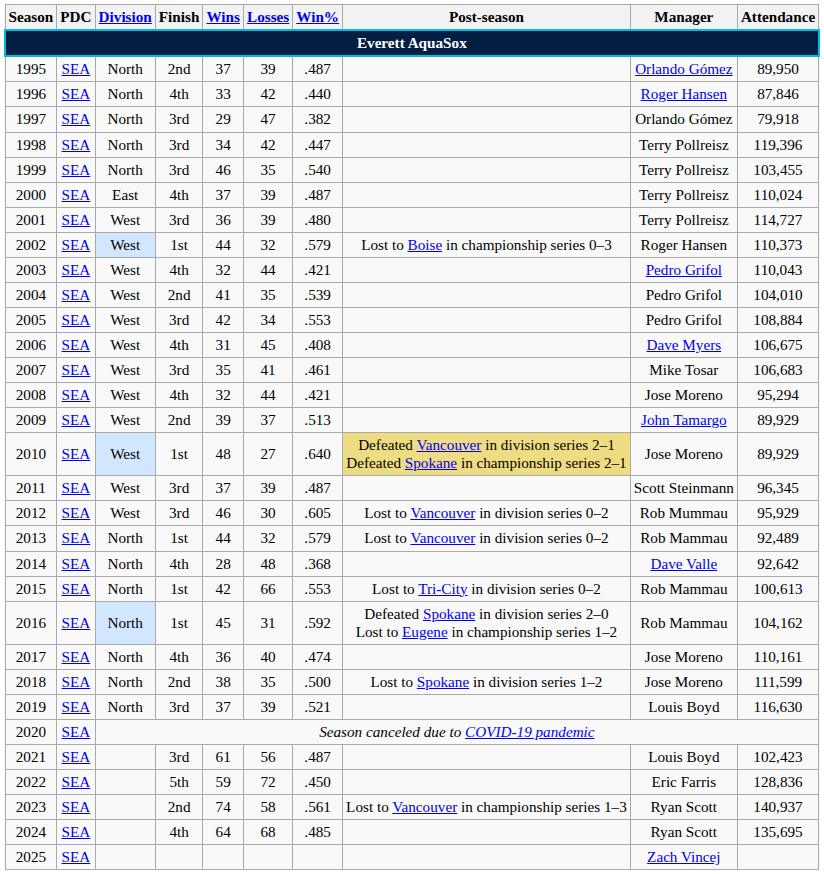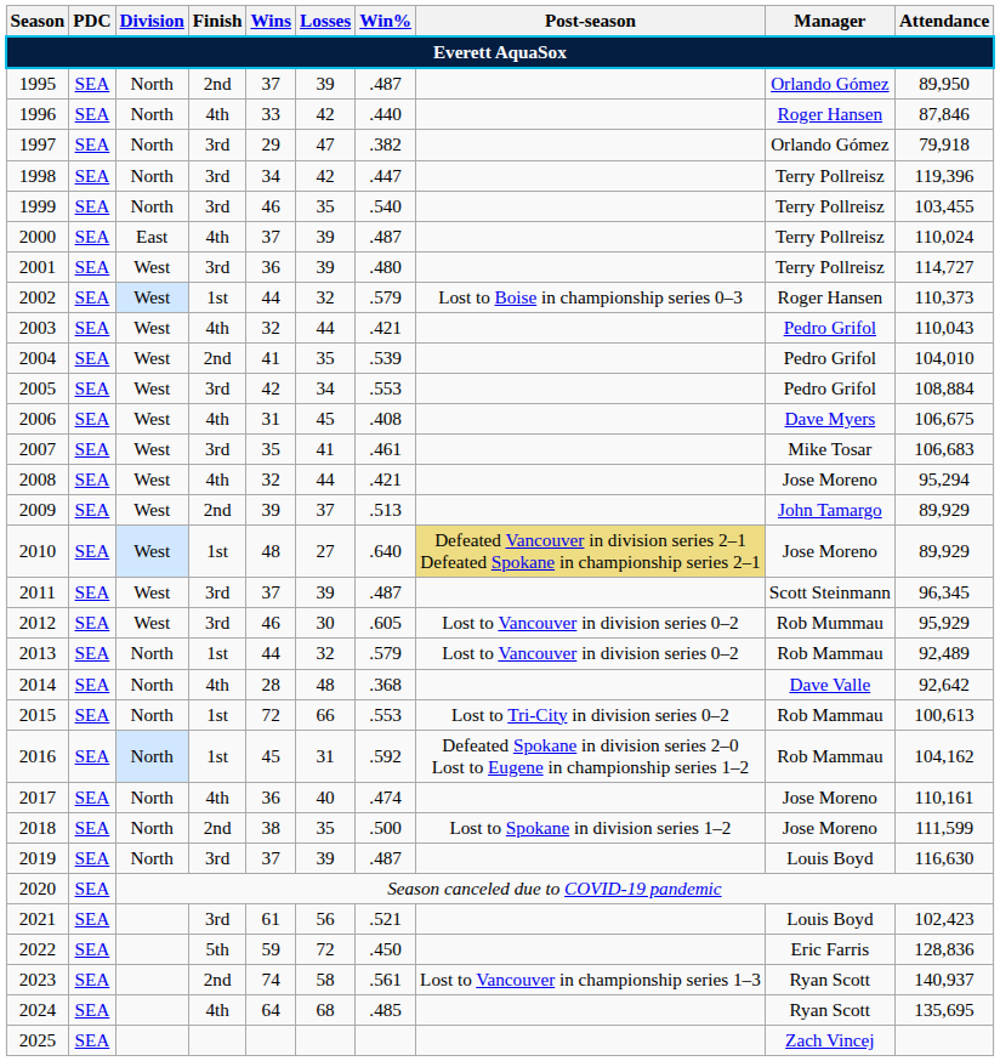2015 | Wins: 42 -> 72
2019 | Win%: .521 -> .487
2021 | Win%: .487 -> .521
